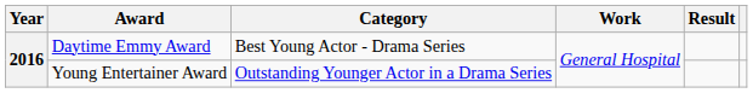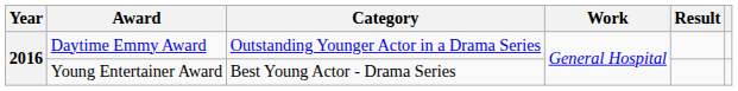Daytime Emmy Award | Category: Best Young Actor - Drama Series -> Outstanding Younger Actor in a Drama Series
Young Entertainer Award | Category: Outstanding Younger Actor in a Drama Series -> Best Young Actor - Drama Series
